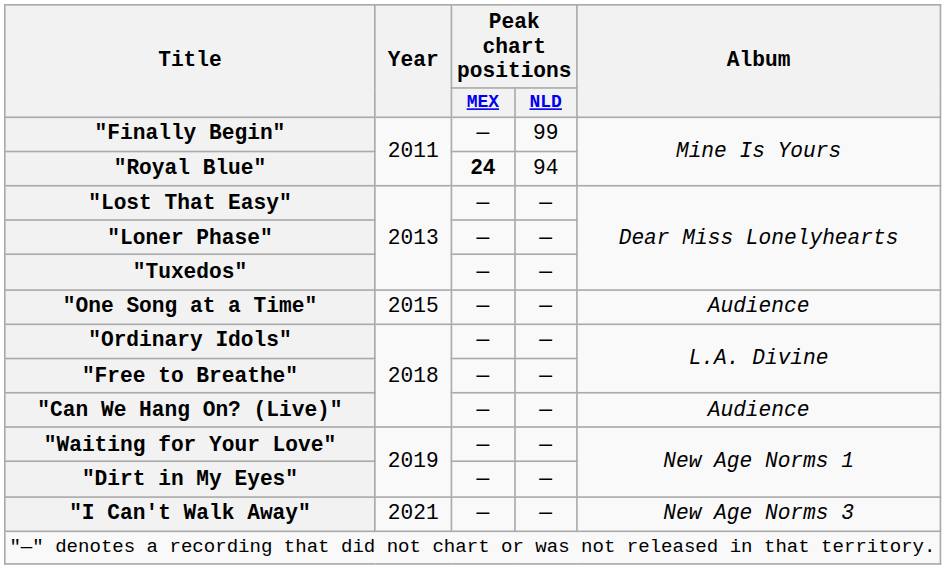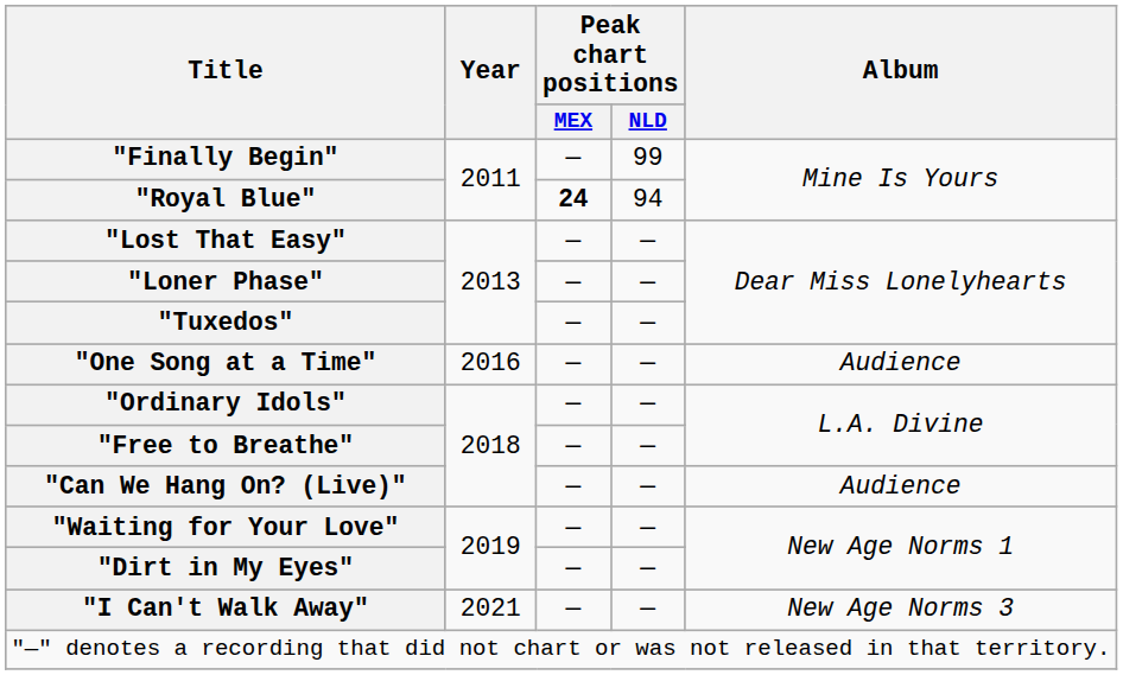"One Song at a Time" | Year: 2015 -> 2016
